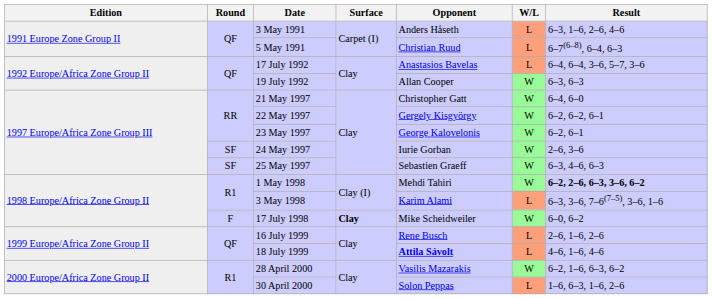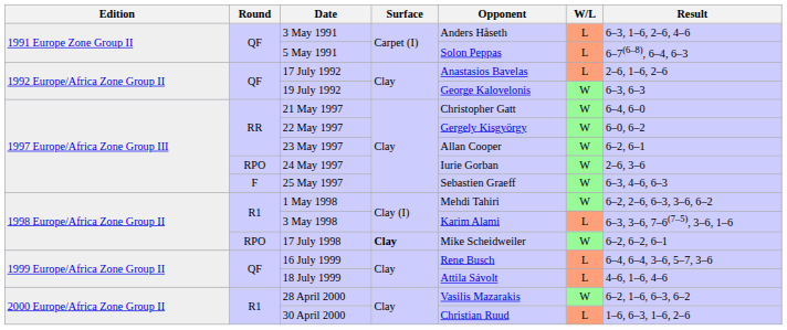5 May 1991 | Opponent: Christian Ruud -> Solon Peppas
17 July 1992 | Result: 6–4, 6–4, 3–6, 5–7, 3–6 -> 2–6, 1–6, 2–6
19 July 1992 | Opponent: Allan Cooper -> George Kalovelonis
22 May 1997 | Result: 6–2, 6–2, 6–1 -> 6–0, 6–2
23 May 1997 | Opponent: George Kalovelonis -> Allan Cooper
24 May 1997 | Round: SF -> RPO
25 May 1997 | Round: SF -> F
1 May 1998 | Result: bold -> normal
17 July 1998 | Round: F -> RPO
17 July 1998 | Result: 6–0, 6–2 -> 6–2, 6–2, 6–1
16 July 1999 | Result: 2–6, 1–6, 2–6 -> 6–4, 6–4, 3–6, 5–7, 3–6
18 July 1999 | Opponent: bold -> normal
30 April 2000 | Opponent: Solon Peppas -> Christian Ruud
